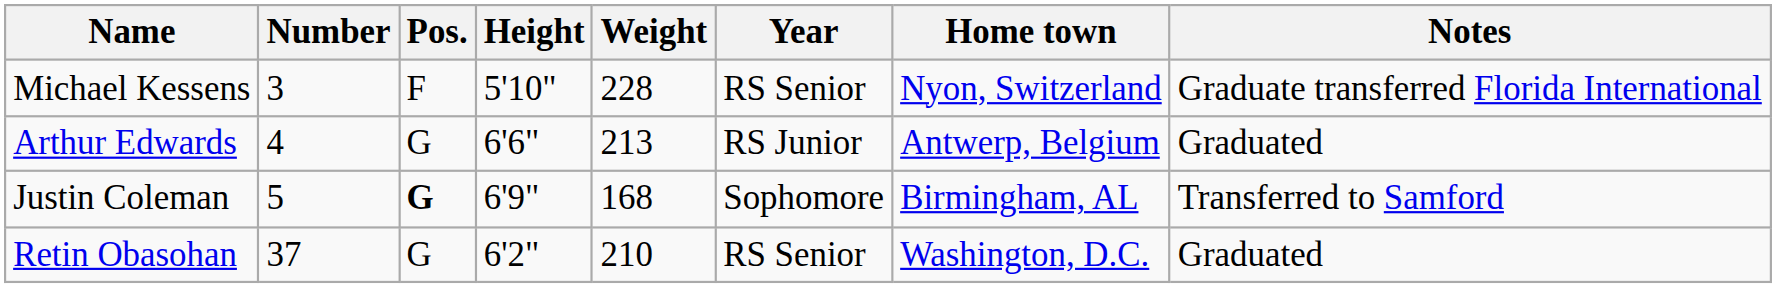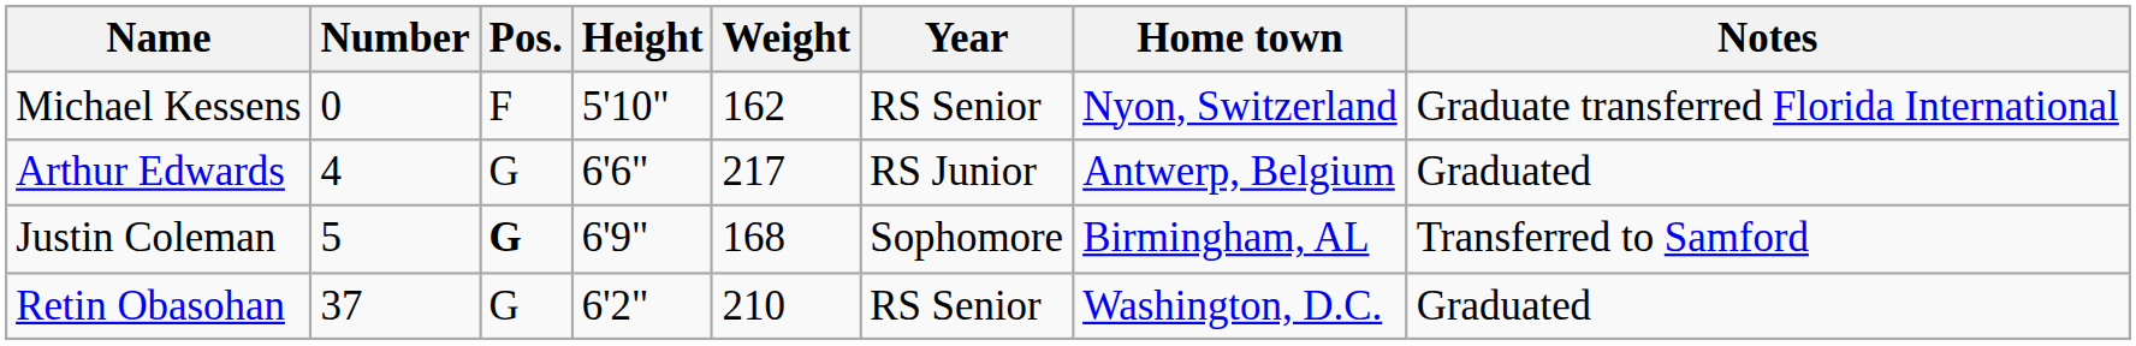Michael Kessens | Number: 3 -> 0
Michael Kessens | Weight: 228 -> 162
Arthur Edwards | Weight: 213 -> 217
